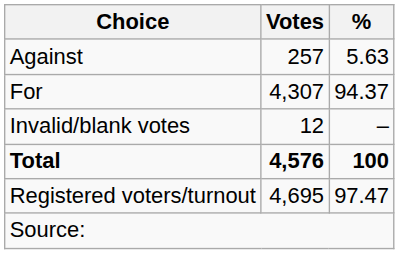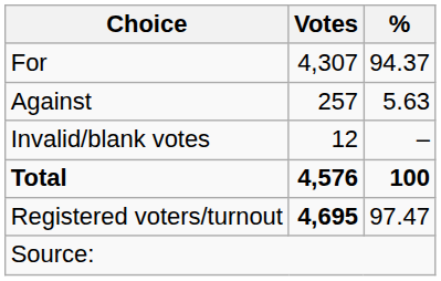rows swapped: For <-> Against
Registered voters/turnout | Votes: normal -> bold
